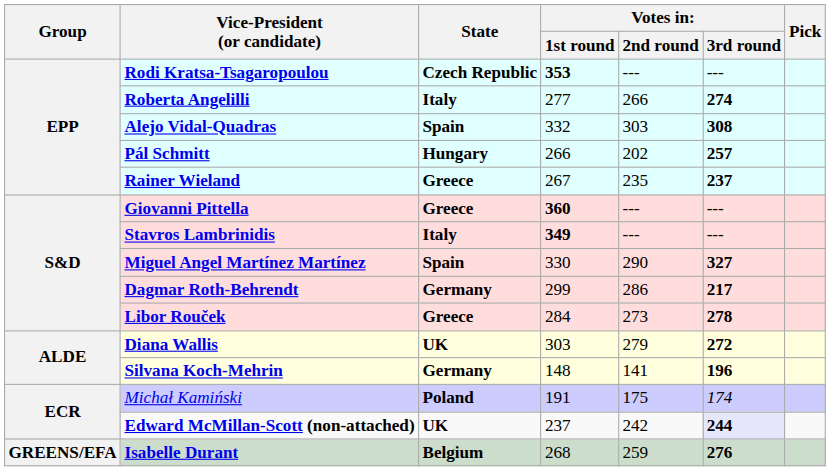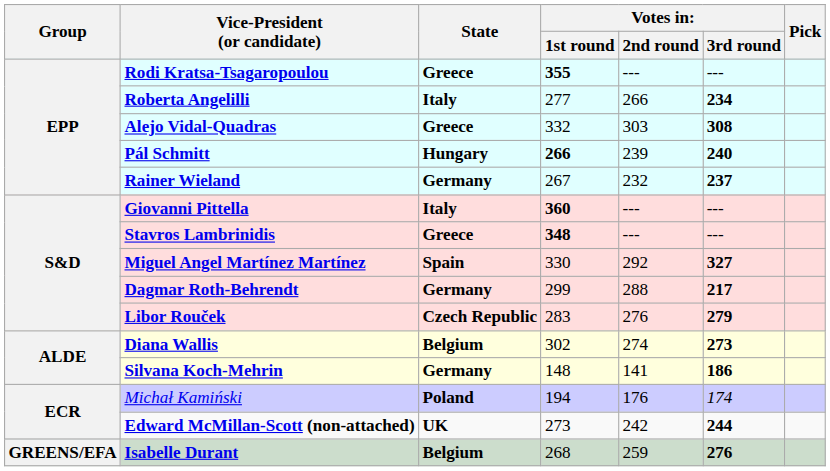Rodi Kratsa-Tsagaropoulou | State: Czech Republic -> Greece
Rodi Kratsa-Tsagaropoulou | column 4: 353 -> 355
Roberta Angelilli | column 6: 274 -> 234
Alejo Vidal-Quadras | State: Spain -> Greece
Pál Schmitt | column 4: normal -> bold
Pál Schmitt | column 5: 202 -> 239
Pál Schmitt | column 6: 257 -> 240
Rainer Wieland | State: Greece -> Germany
Rainer Wieland | column 5: 235 -> 232
Giovanni Pittella | State: Greece -> Italy
Stavros Lambrinidis | State: Italy -> Greece
Stavros Lambrinidis | column 4: 349 -> 348
Miguel Angel Martínez Martínez | column 5: 290 -> 292
Dagmar Roth-Behrendt | column 5: 286 -> 288
Libor Rouček | State: Greece -> Czech Republic
Libor Rouček | column 4: 284 -> 283
Libor Rouček | column 5: 273 -> 276
Libor Rouček | column 6: 278 -> 279
Diana Wallis | State: UK -> Belgium
Diana Wallis | column 4: 303 -> 302
Diana Wallis | column 5: 279 -> 274
Diana Wallis | column 6: 272 -> 273
Silvana Koch-Mehrin | column 6: 196 -> 186
Michał Kamiński | column 4: 191 -> 194
Michał Kamiński | column 5: 175 -> 176
Edward McMillan-Scott (non-attached) | column 4: 237 -> 273
Edward McMillan-Scott (non-attached) | column 6: lavender background -> no background
